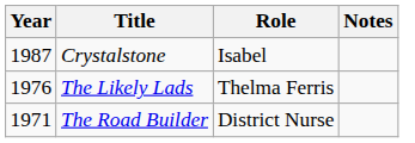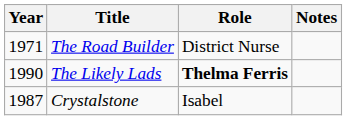rows swapped: The Road Builder <-> Crystalstone
The Likely Lads | Year: 1976 -> 1990
The Likely Lads | Role: normal -> bold
